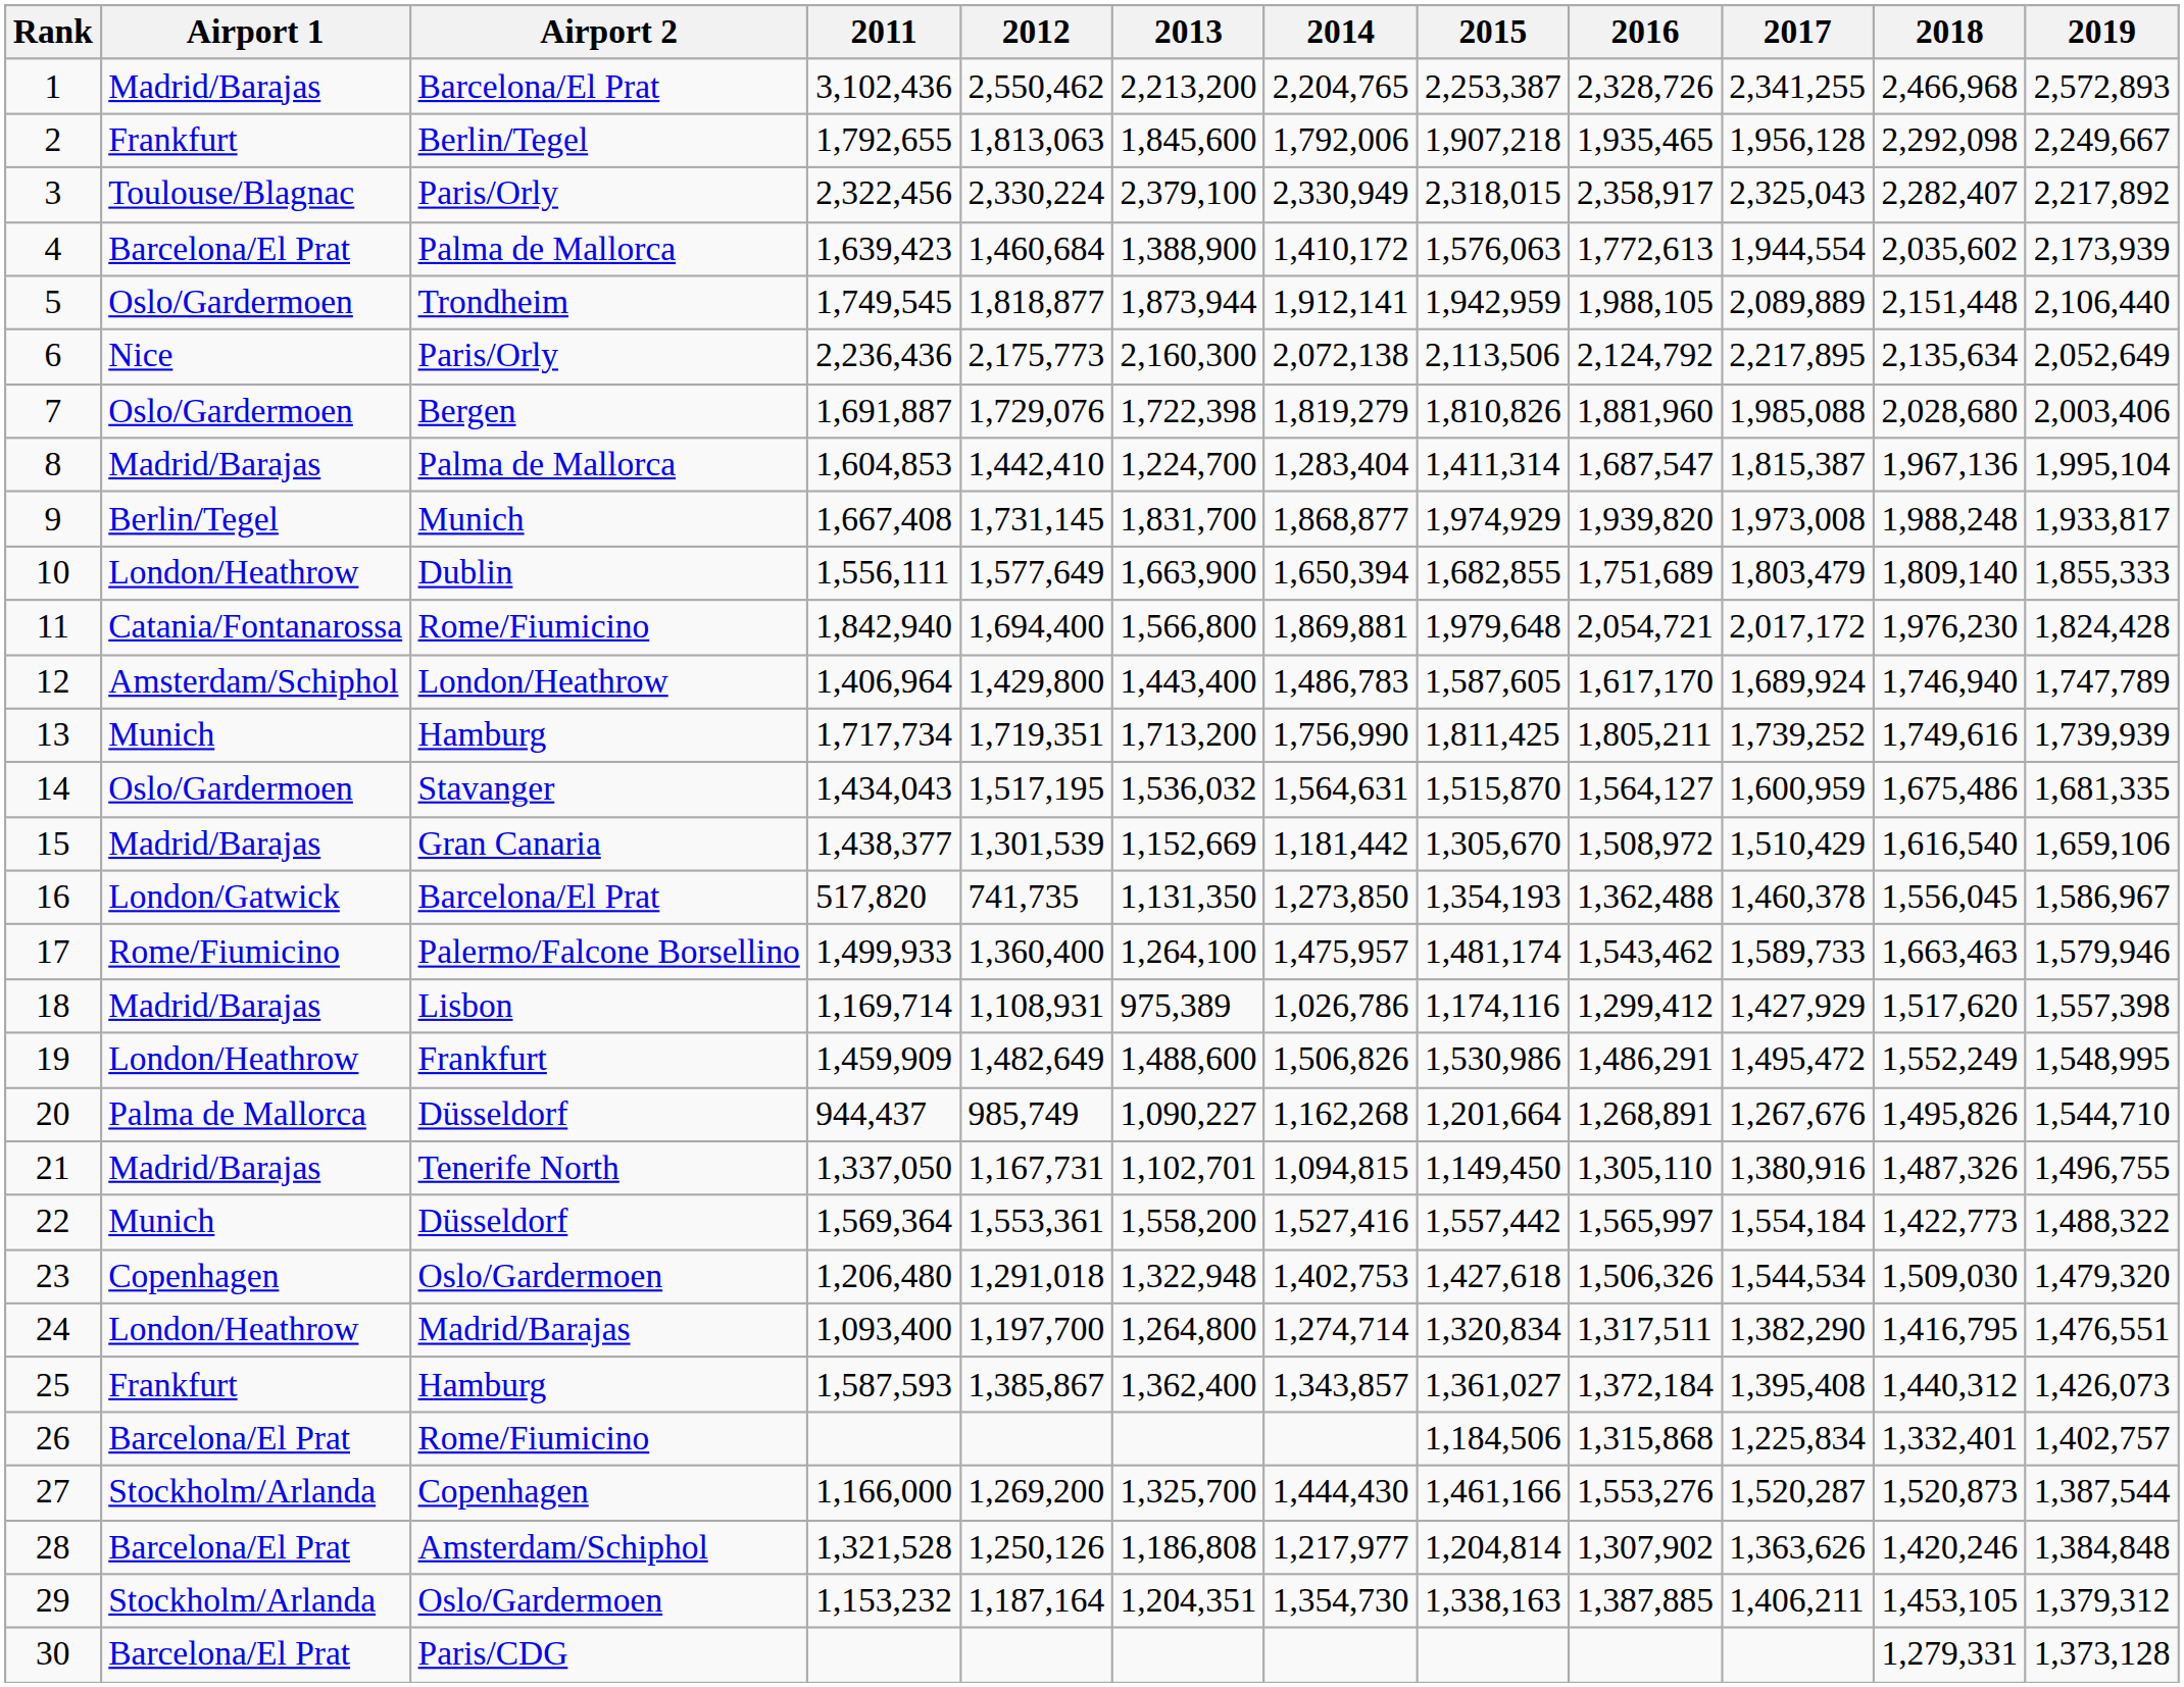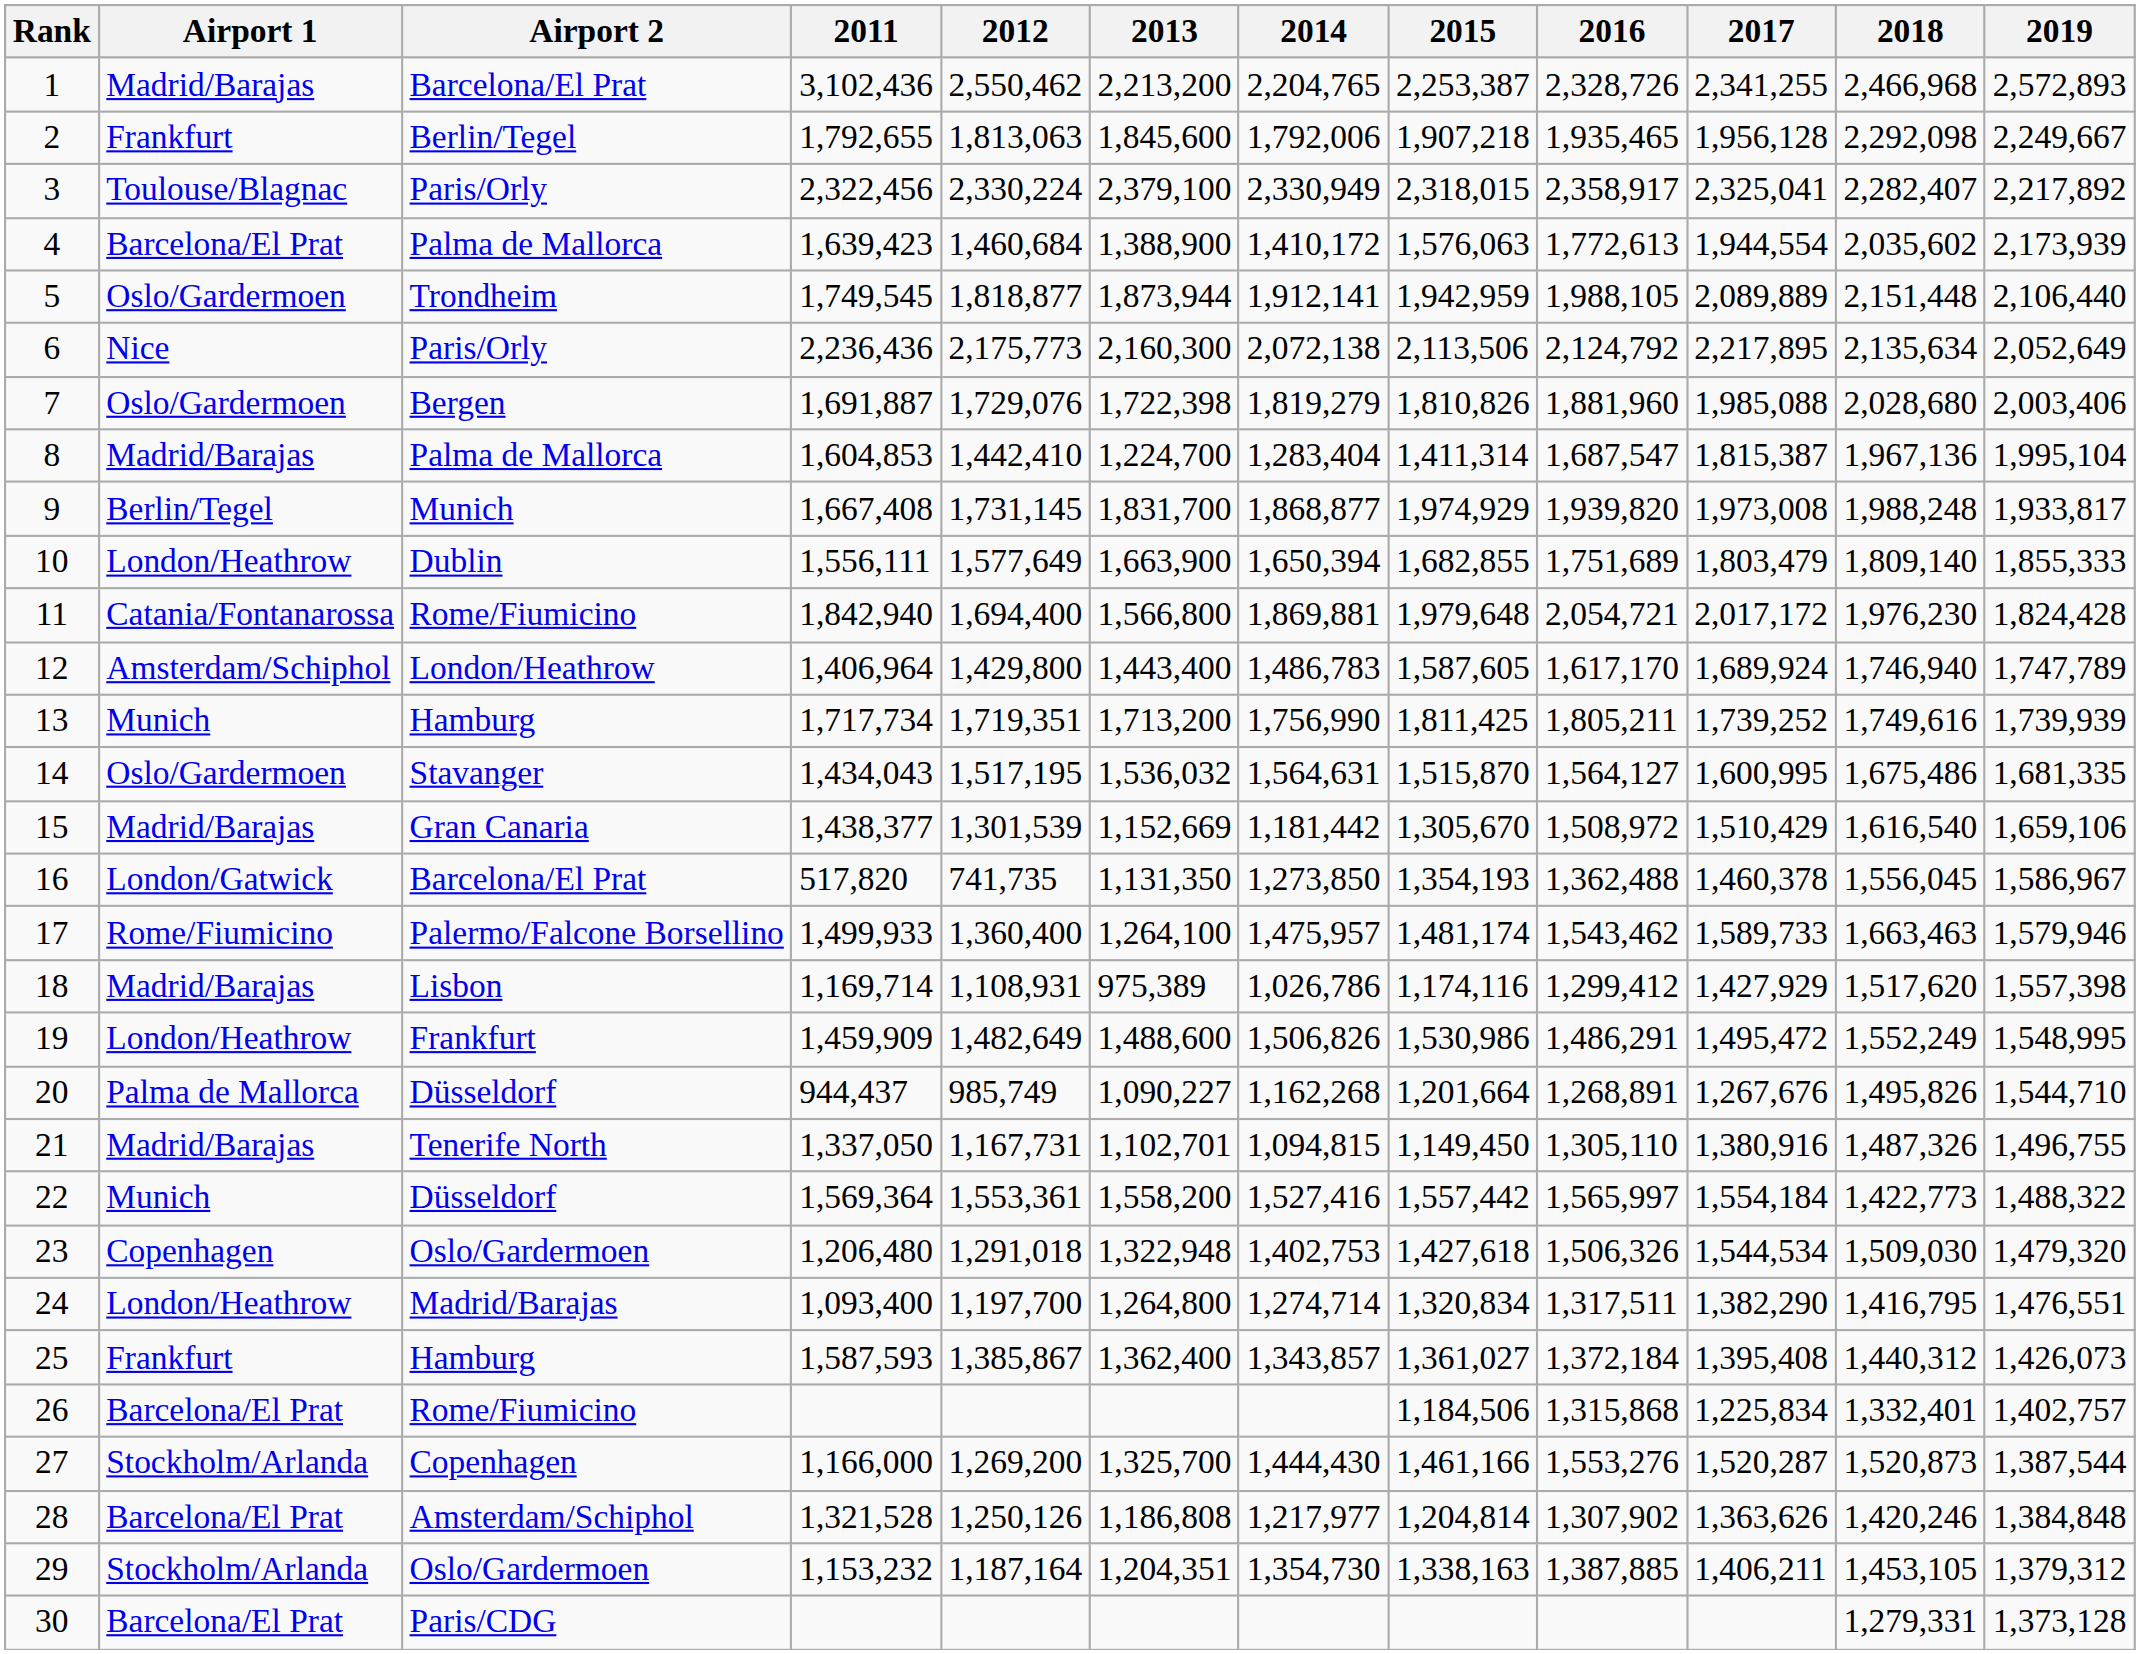3 | 2017: 2,325,043 -> 2,325,041
14 | 2017: 1,600,959 -> 1,600,995
